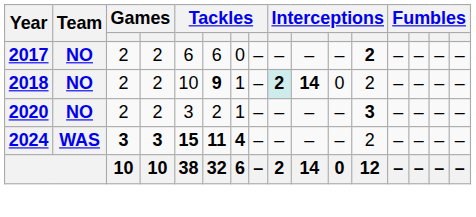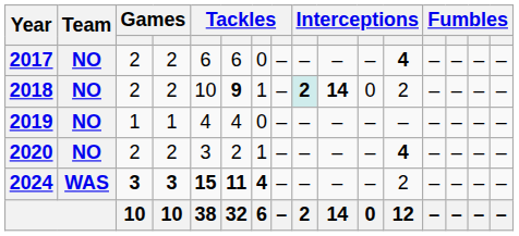2017 | column 12: 2 -> 4
+ row: 2019 | NO | 1 | 1 | 4 | 4 | 0 | – | – | – | – | – | – | – | – | –
2020 | column 12: 3 -> 4
